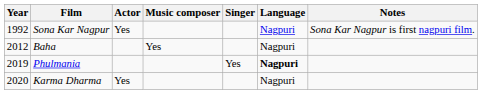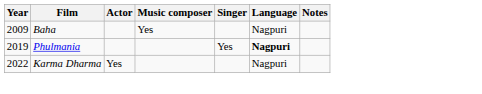- row: 1992 | Sona Kar Nagpur | Yes | Nagpuri | Sona Kar Nagpur is first nagpuri film.
Baha | Year: 2012 -> 2009
Karma Dharma | Year: 2020 -> 2022
